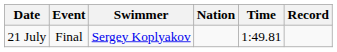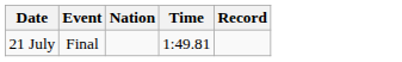- column: Swimmer | Sergey Koplyakov
